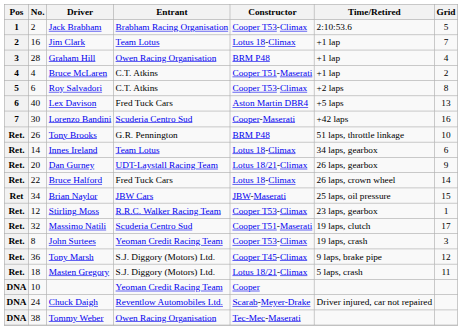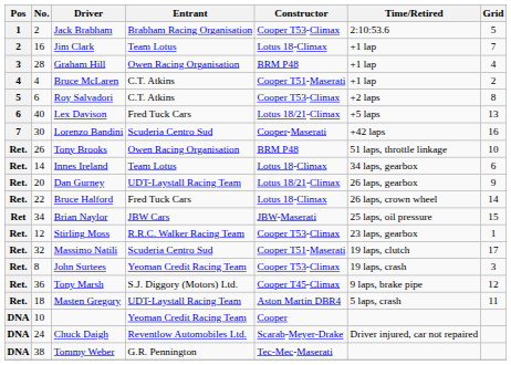Lex Davison | Constructor: Aston Martin DBR4 -> Lotus 18/21-Climax
Tony Brooks | Entrant: G.R. Pennington -> Owen Racing Organisation
Masten Gregory | Entrant: S.J. Diggory (Motors) Ltd. -> UDT-Laystall Racing Team
Masten Gregory | Constructor: Lotus 18/21-Climax -> Aston Martin DBR4
Tommy Weber | Entrant: Owen Racing Organisation -> G.R. Pennington
